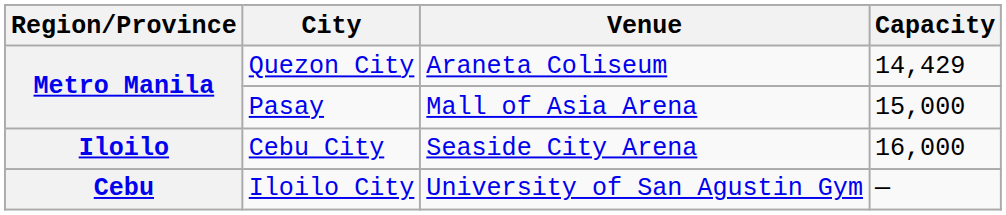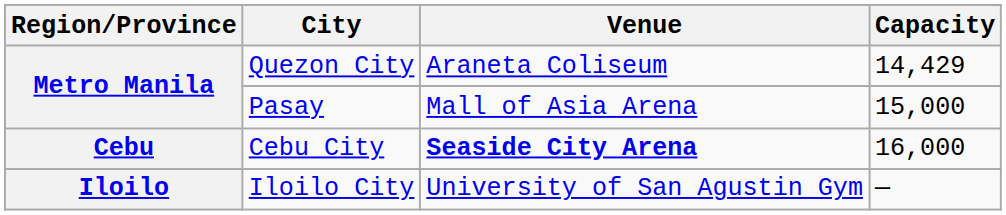Cebu City | Region/Province: Iloilo -> Cebu
Cebu City | Venue: normal -> bold
Iloilo City | Region/Province: Cebu -> Iloilo
